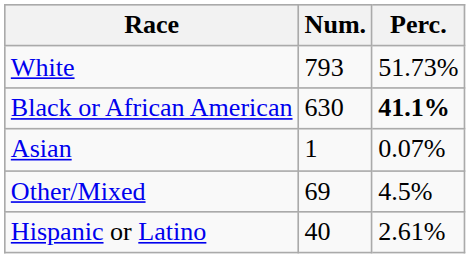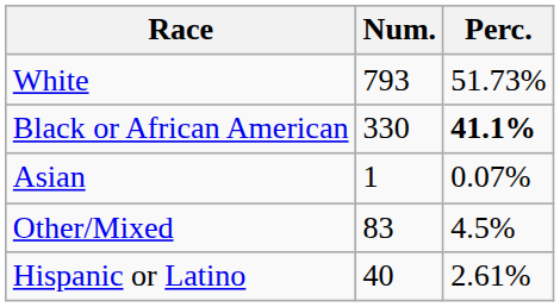Black or African American | Num.: 630 -> 330
Other/Mixed | Num.: 69 -> 83
